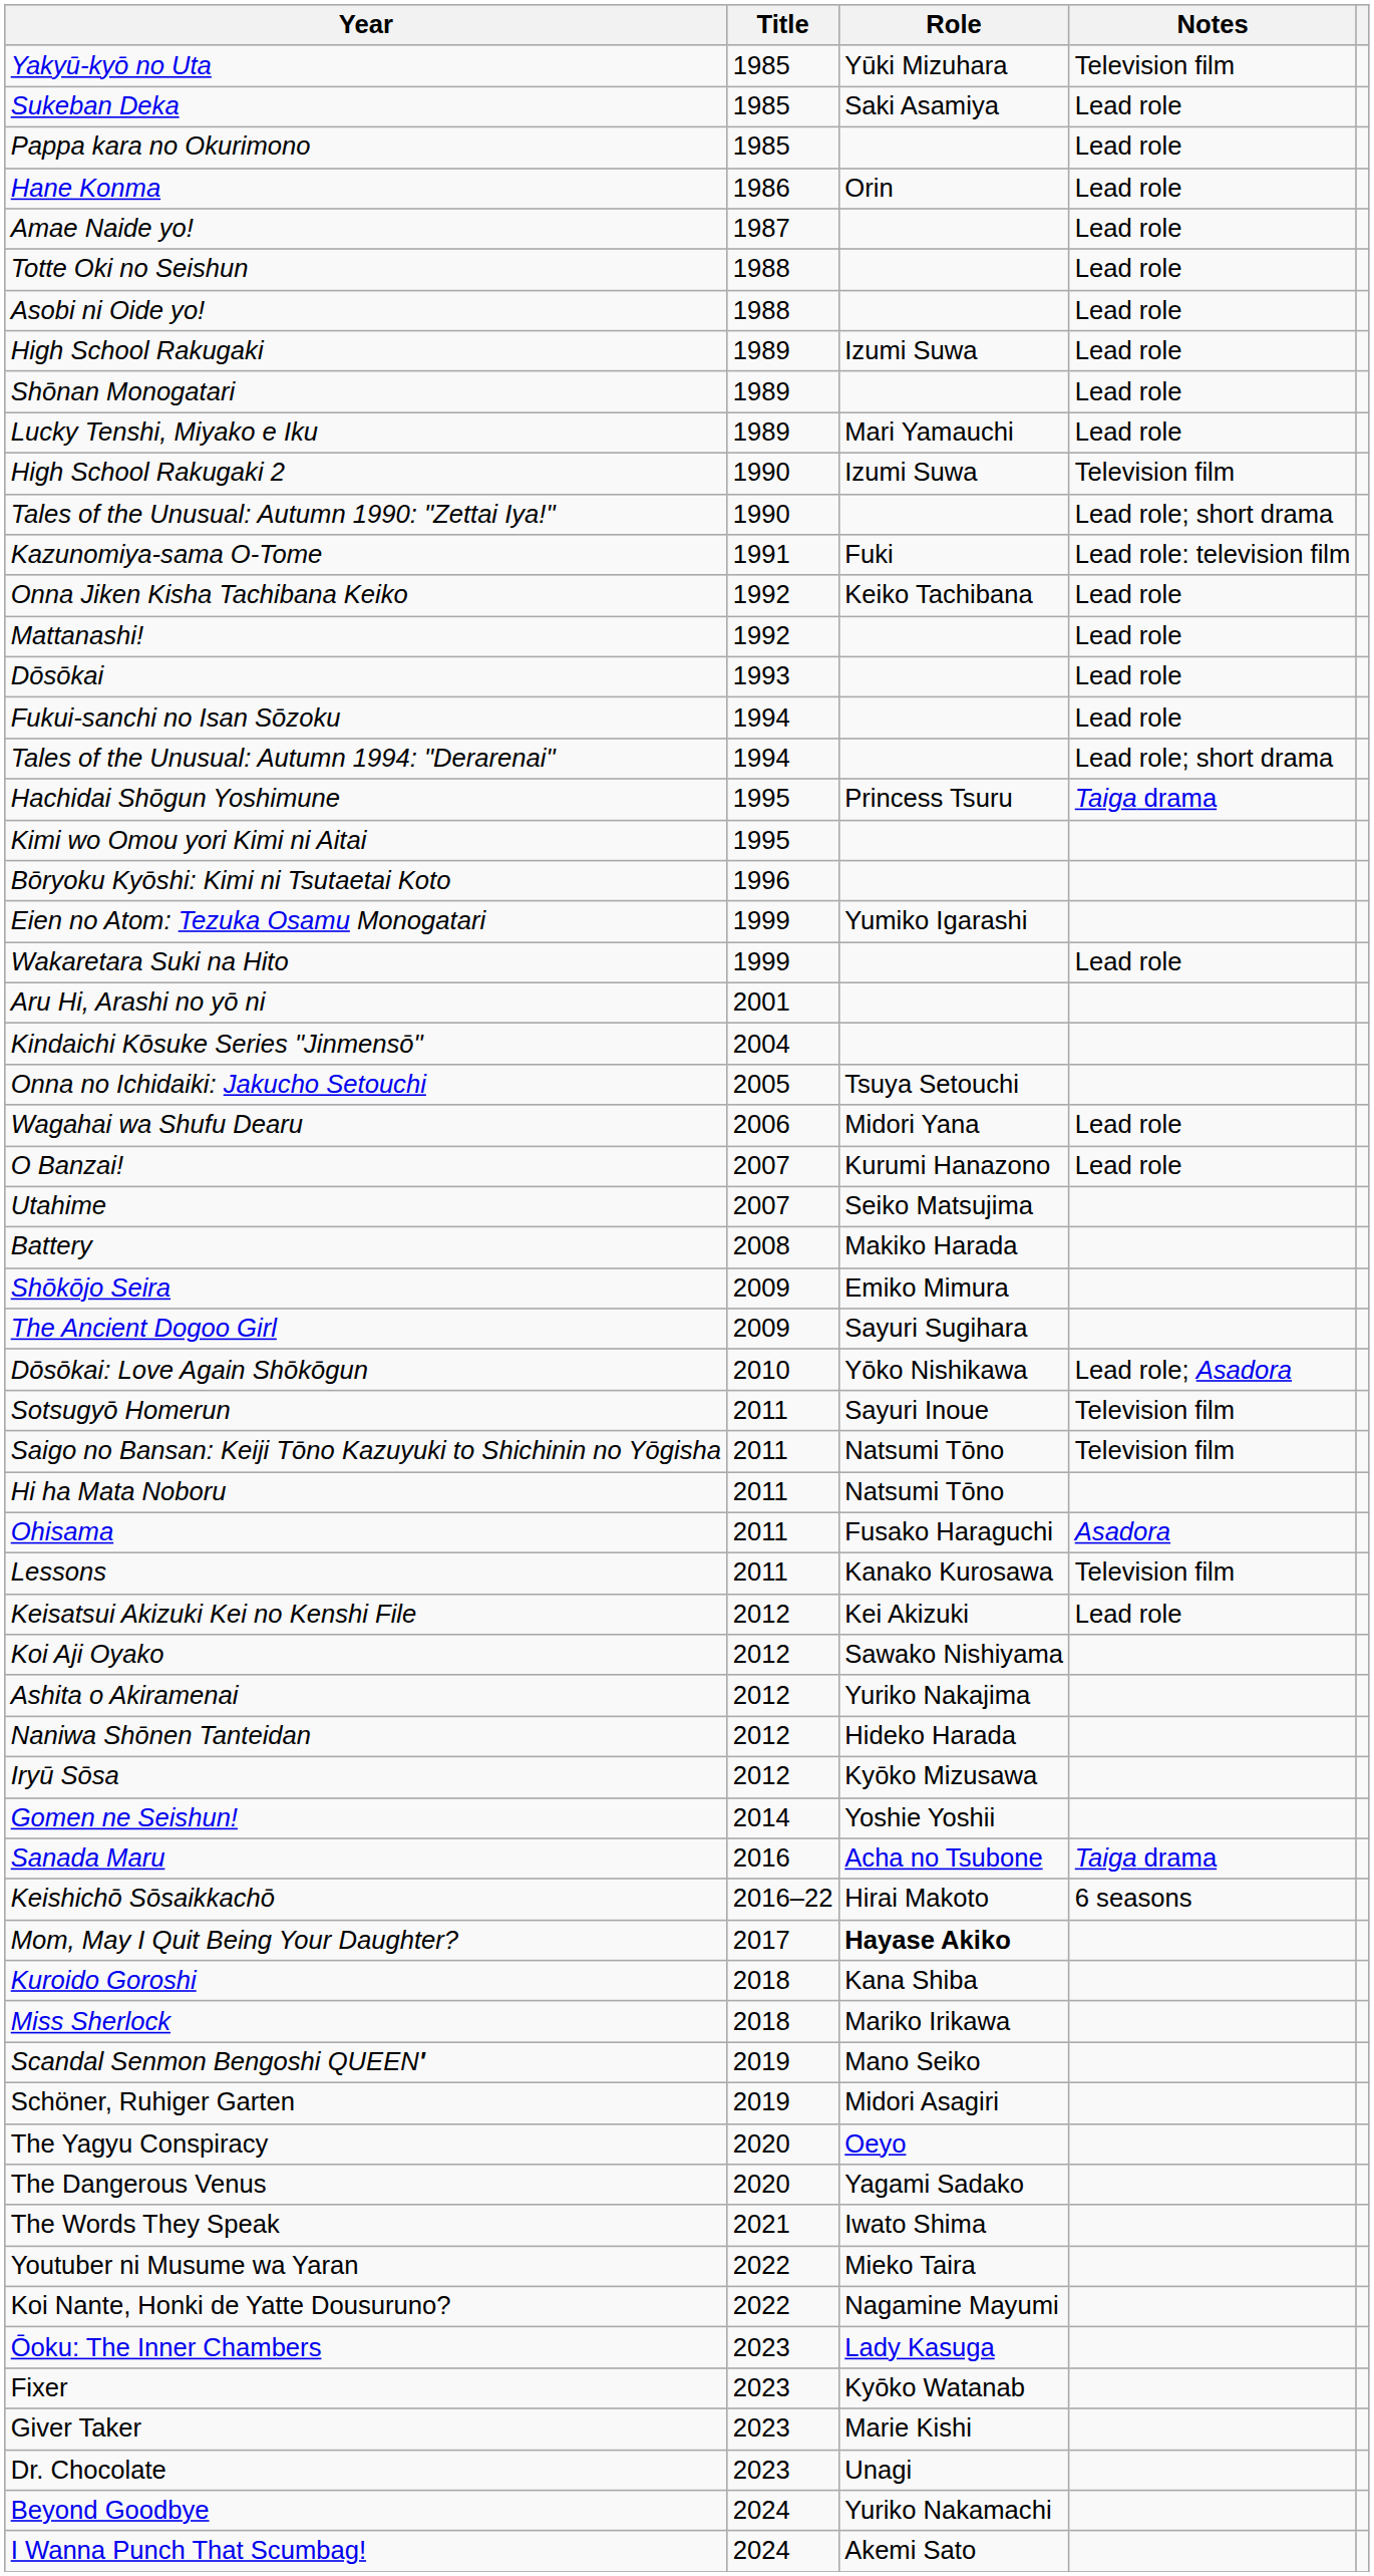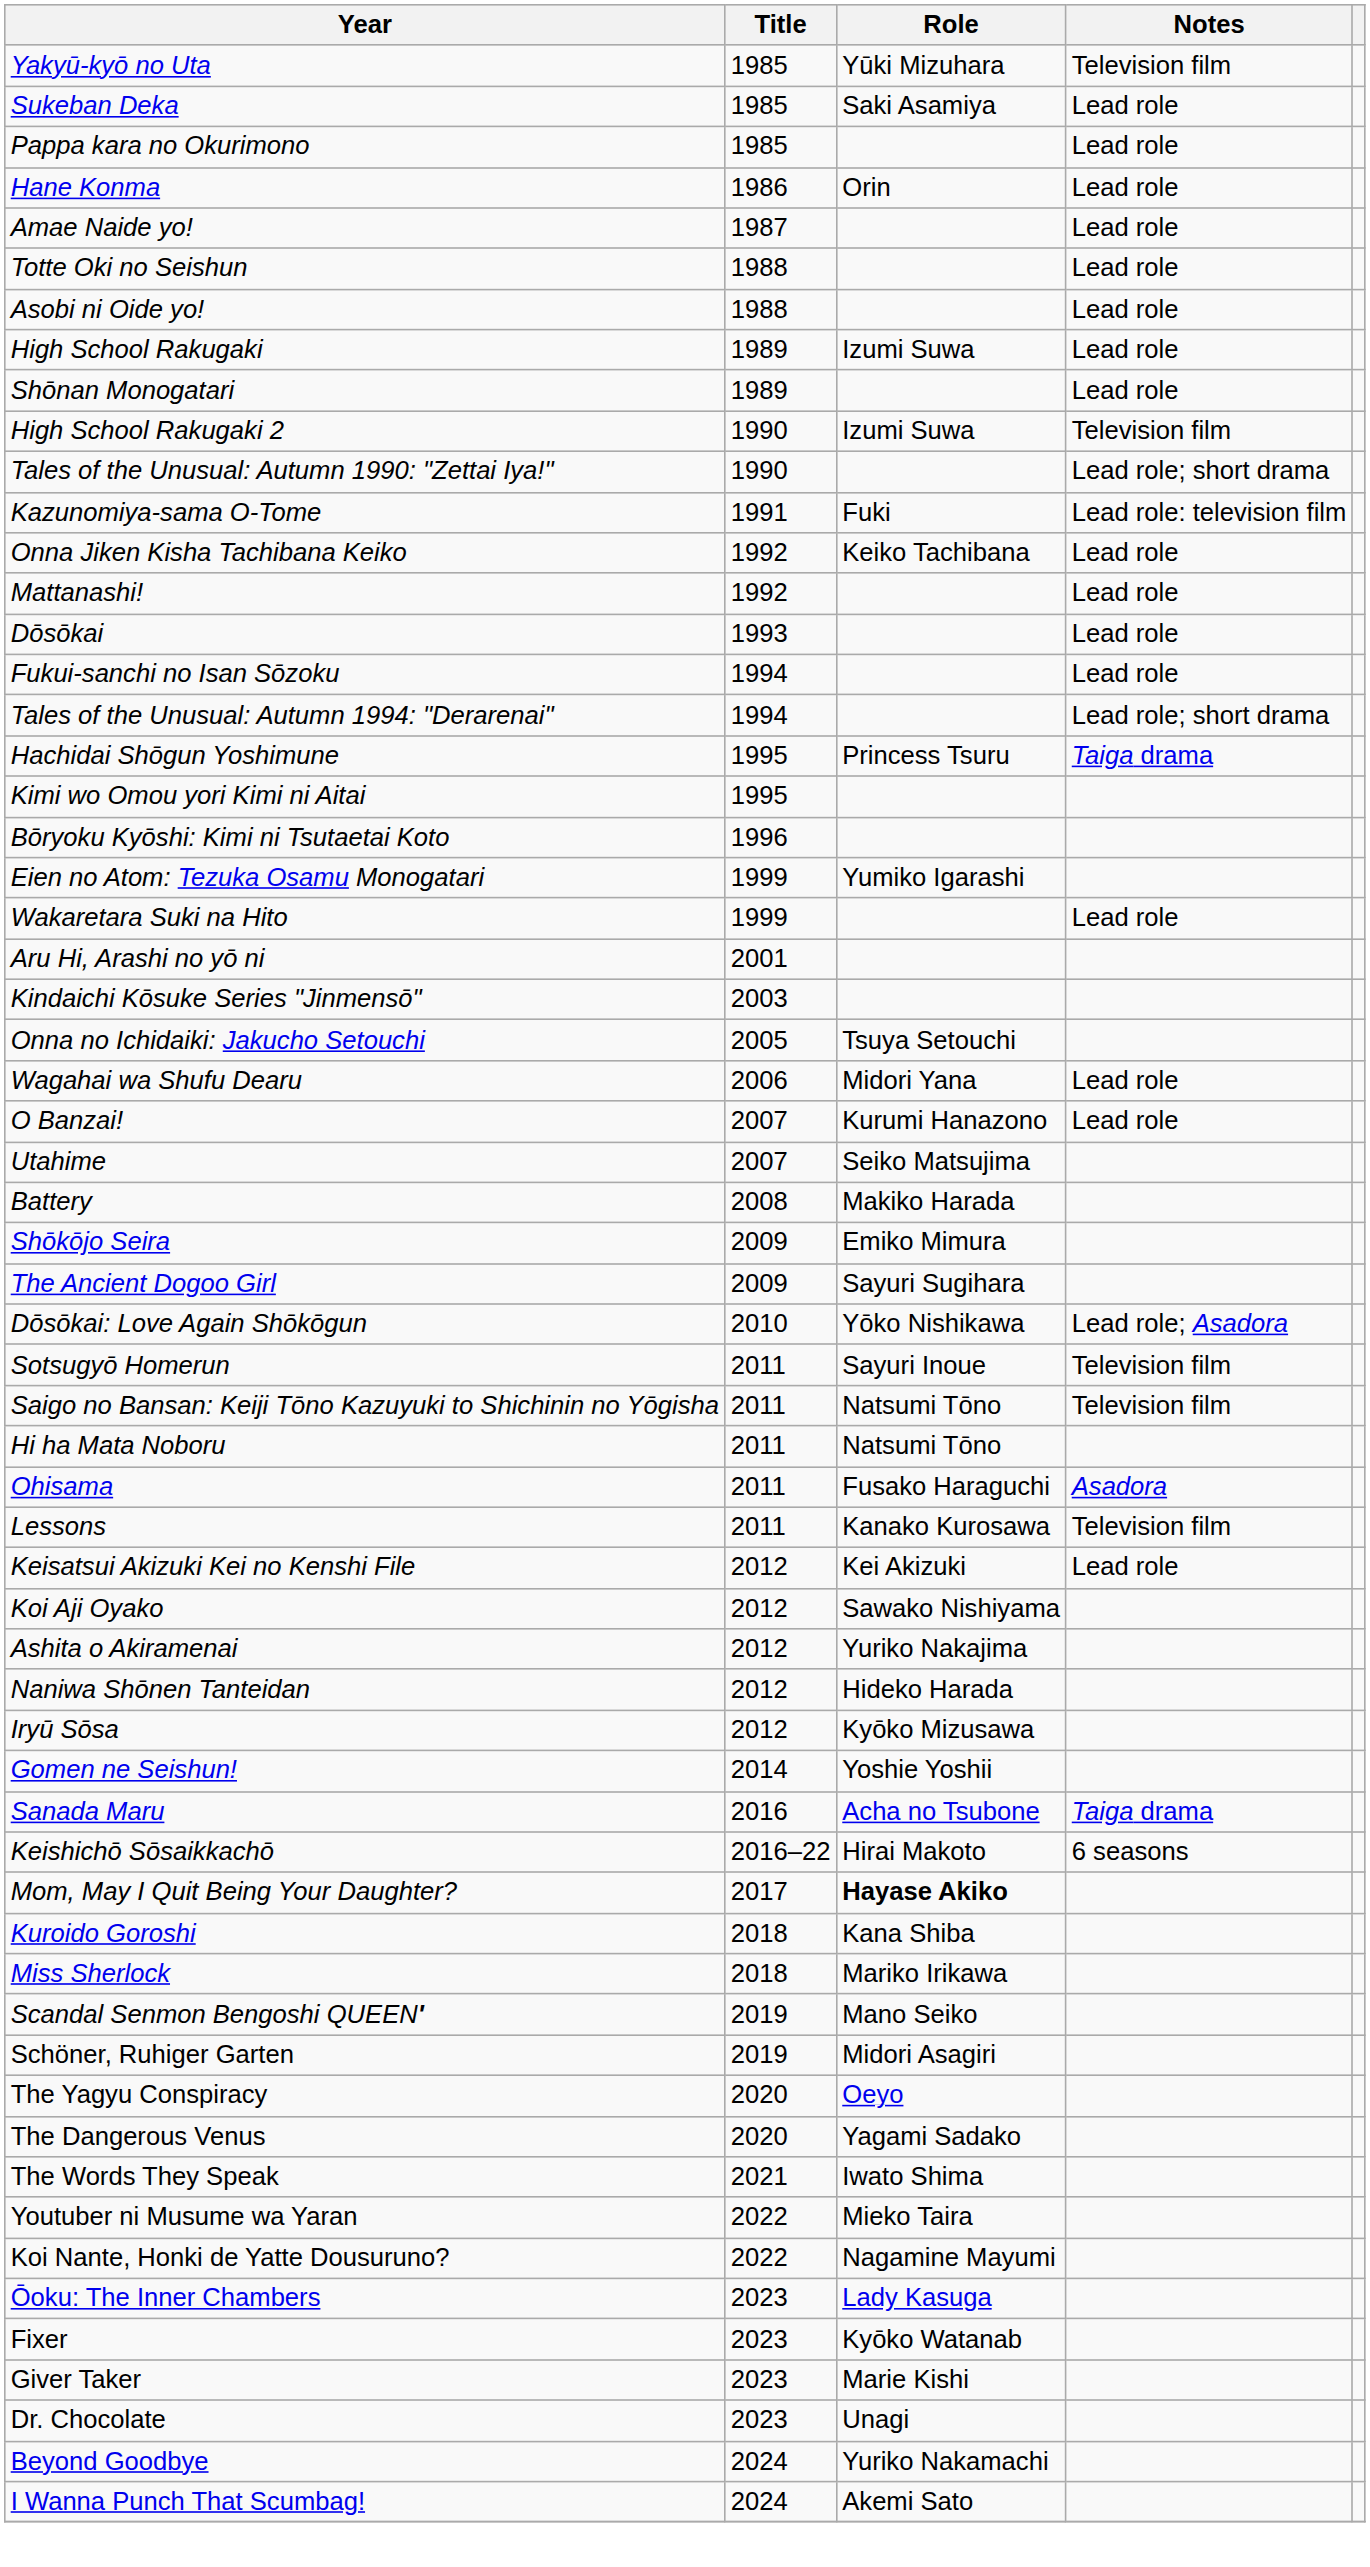- row: Lucky Tenshi, Miyako e Iku | 1989 | Mari Yamauchi | Lead role
Kindaichi Kōsuke Series "Jinmensō" | Title: 2004 -> 2003
